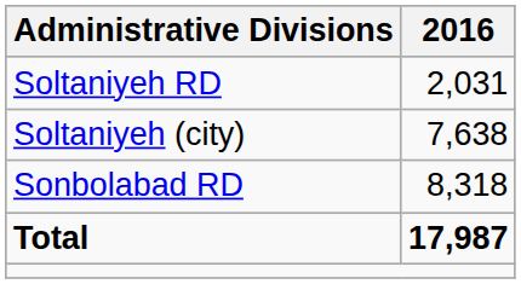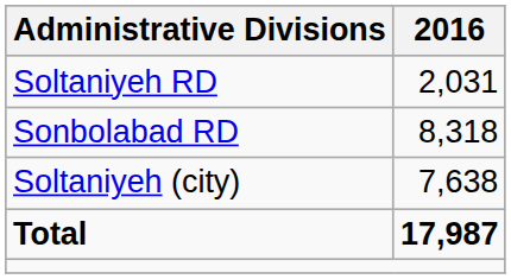rows swapped: Sonbolabad RD <-> Soltaniyeh (city)
